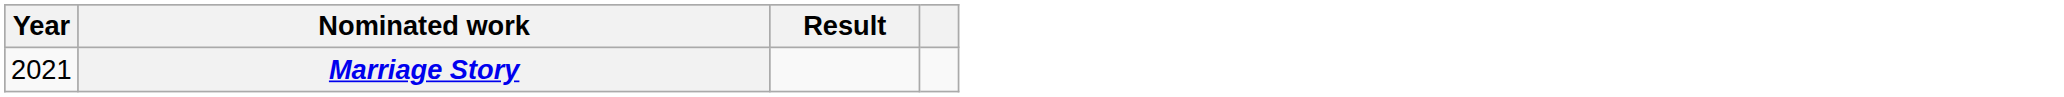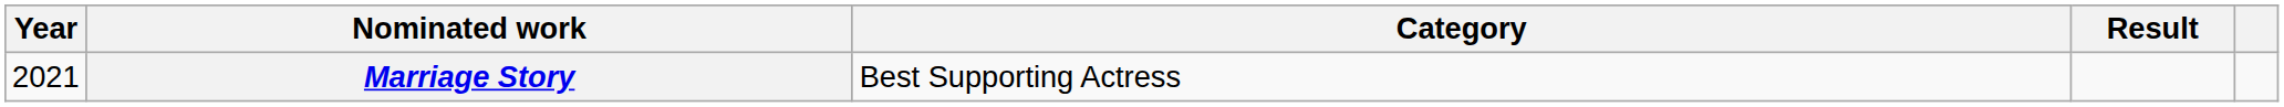+ column: Category | Best Supporting Actress
